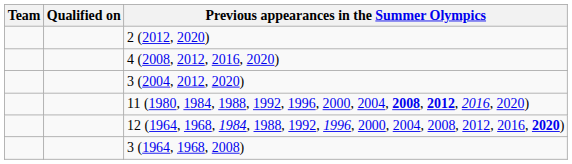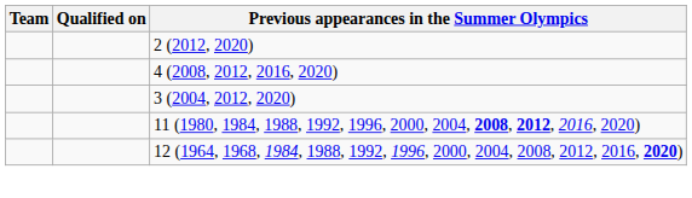- row: 3 (1964, 1968, 2008)
